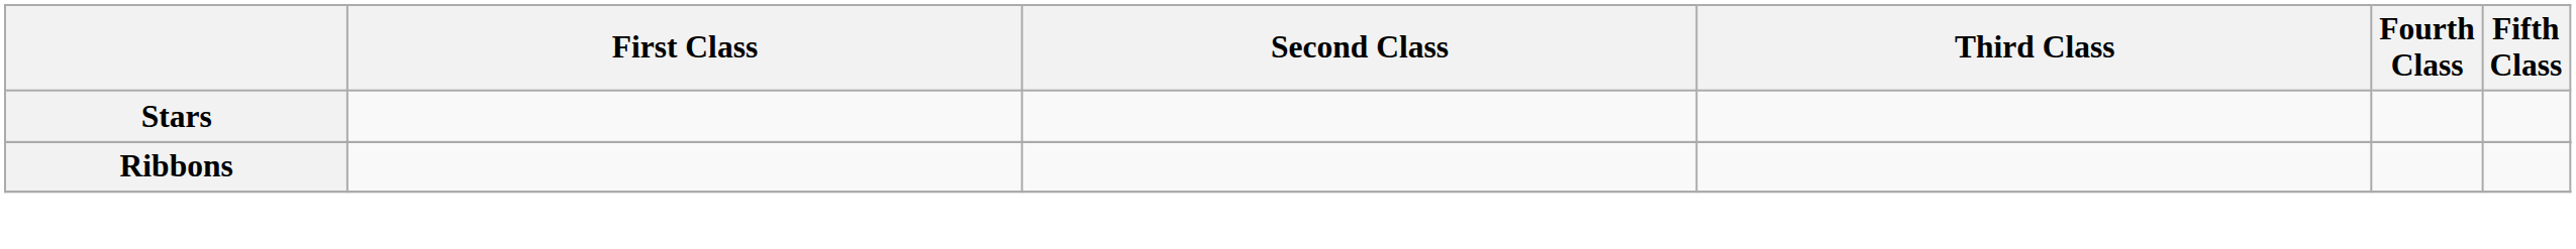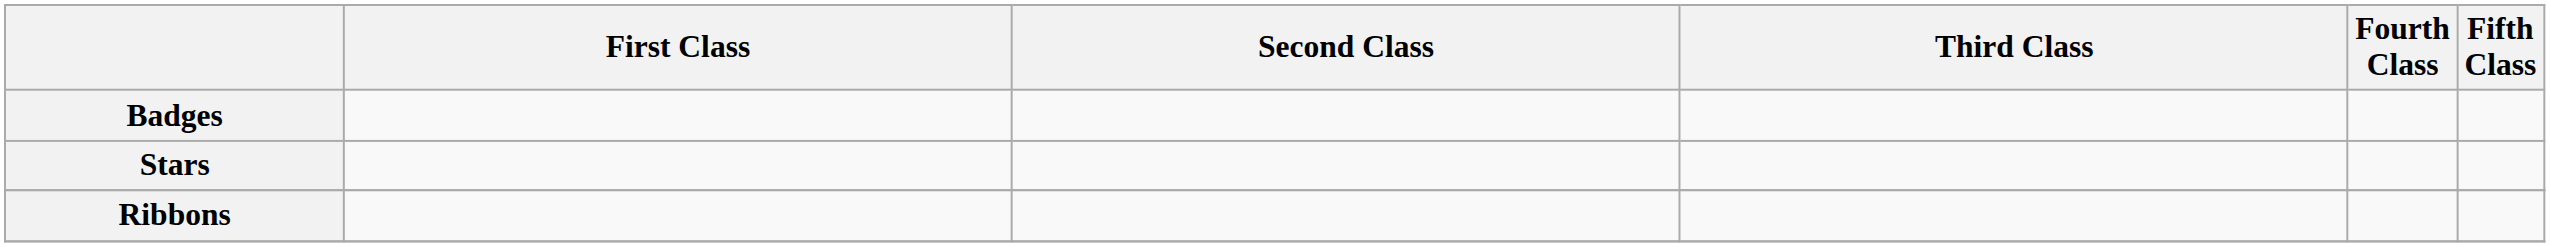+ row: Badges
